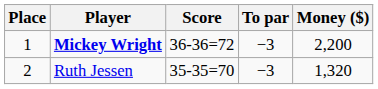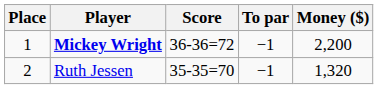Mickey Wright | To par: −3 -> −1
Ruth Jessen | To par: −3 -> −1
